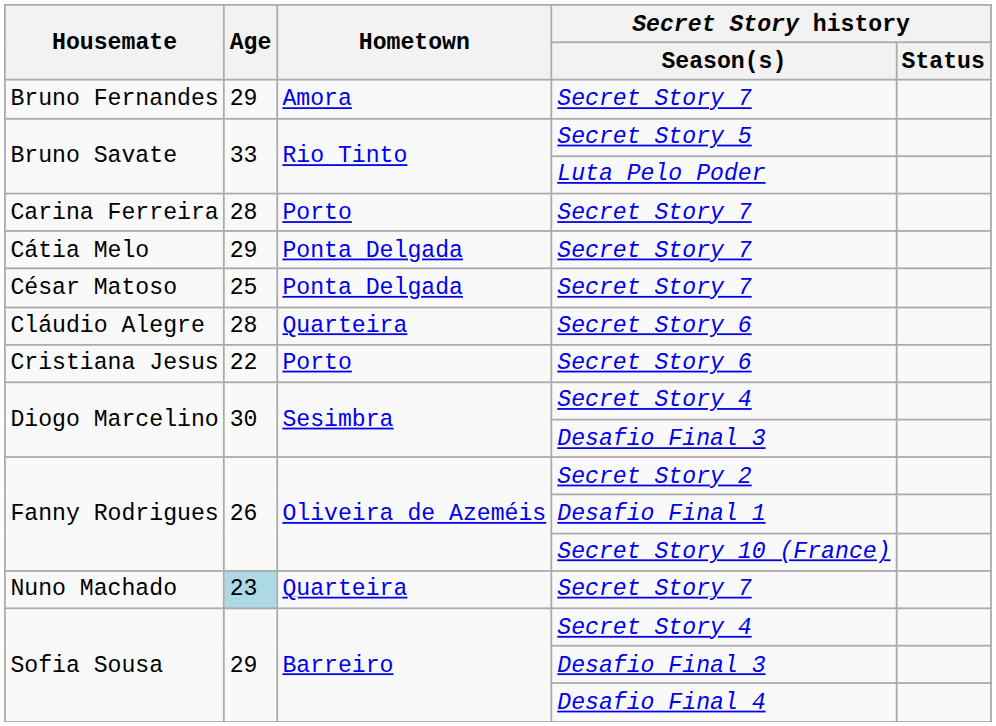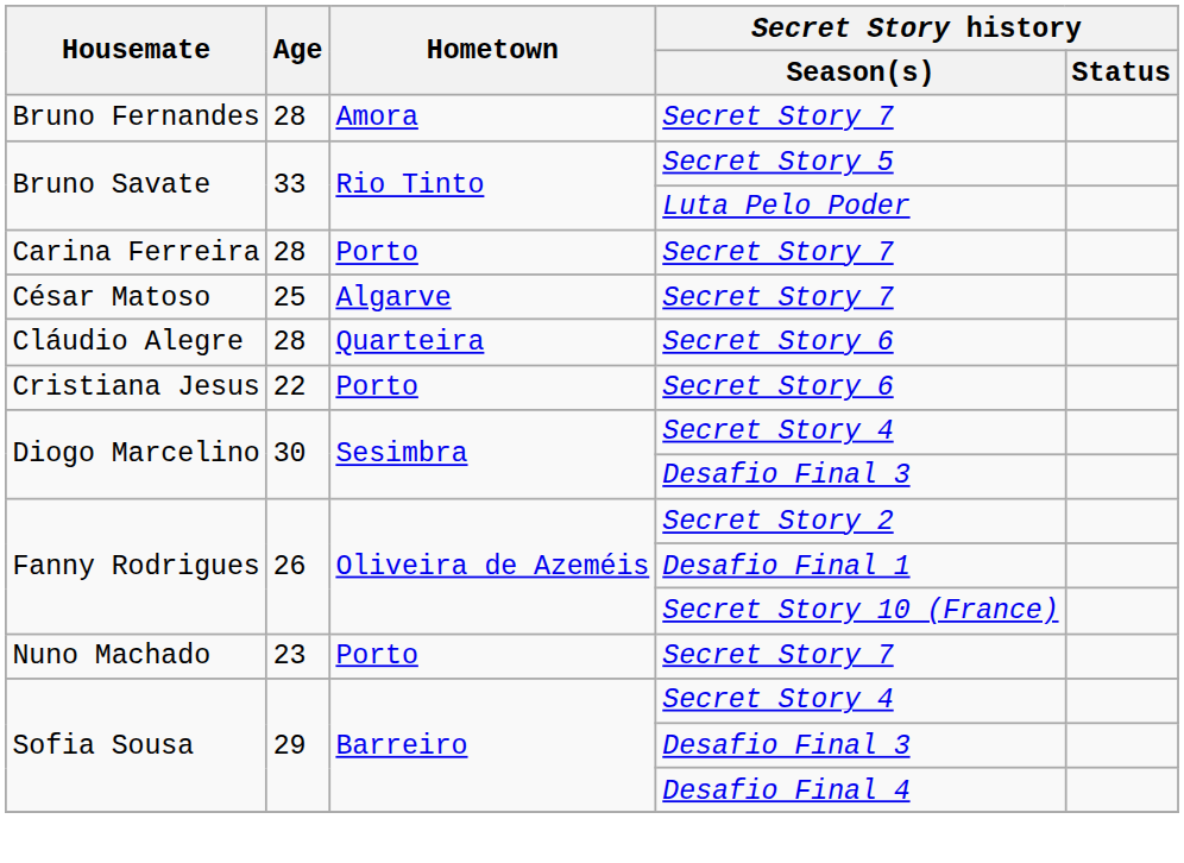Bruno Fernandes | Age: 29 -> 28
- row: Cátia Melo | 29 | Ponta Delgada | Secret Story 7
César Matoso | Hometown: Ponta Delgada -> Algarve
Nuno Machado | Age: lightblue background -> no background
Nuno Machado | Hometown: Quarteira -> Porto
